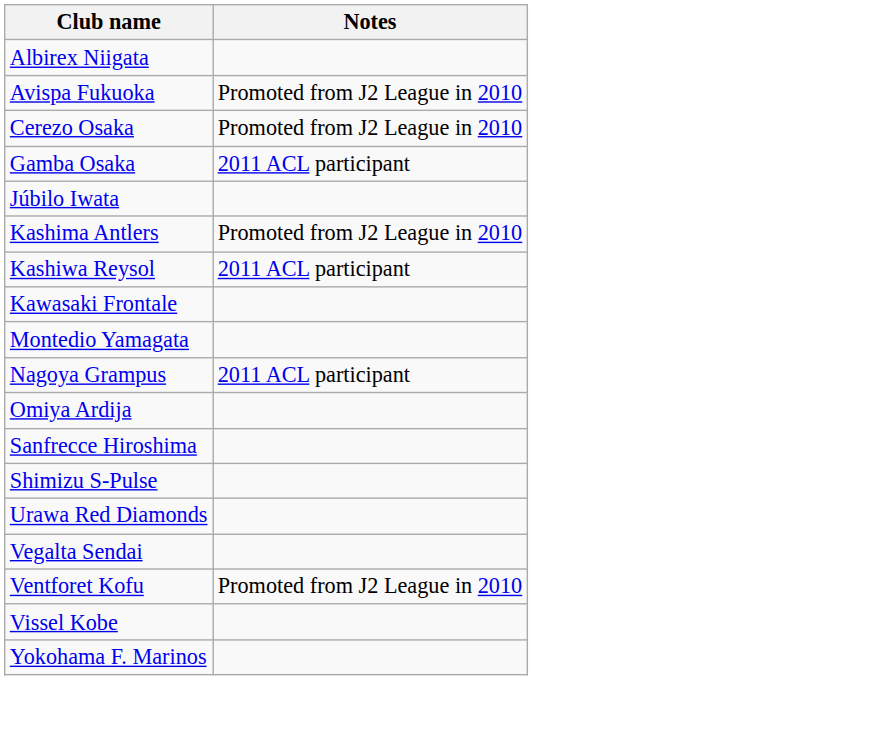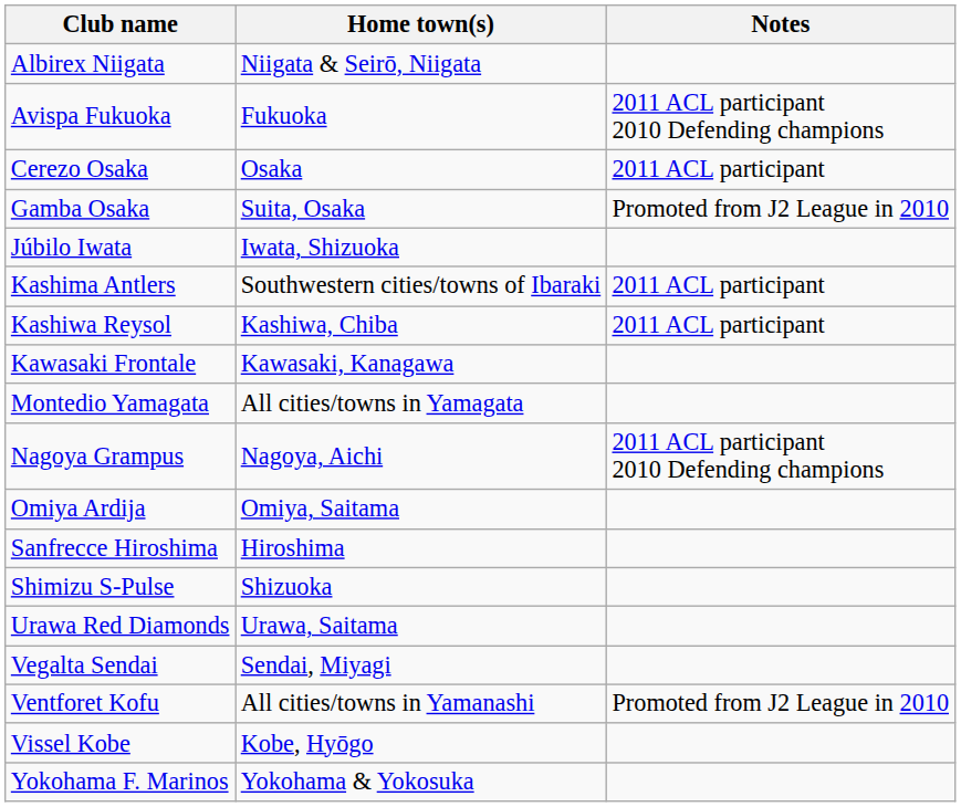+ column: Home town(s) | Niigata & Seirō, Niigata | Fukuoka | Osaka | Suita, Osaka | Iwata, Shizuoka | Southwestern cities/towns of Ibaraki | Kashiwa, Chiba | Kawasaki, Kanagawa | All cities/towns in Yamagata | Nagoya, Aichi | Omiya, Saitama | Hiroshima | Shizuoka | Urawa, Saitama | Sendai, Miyagi | All cities/towns in Yamanashi | Kobe, Hyōgo | Yokohama & Yokosuka
Avispa Fukuoka | Notes: Promoted from J2 League in 2010 -> 2011 ACL participant 2010 Defending champions
Cerezo Osaka | Notes: Promoted from J2 League in 2010 -> 2011 ACL participant
Gamba Osaka | Notes: 2011 ACL participant -> Promoted from J2 League in 2010
Kashima Antlers | Notes: Promoted from J2 League in 2010 -> 2011 ACL participant
Nagoya Grampus | Notes: 2011 ACL participant -> 2011 ACL participant 2010 Defending champions
